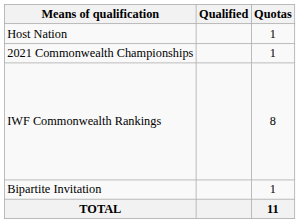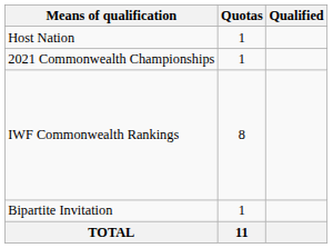columns swapped: Quotas <-> Qualified
